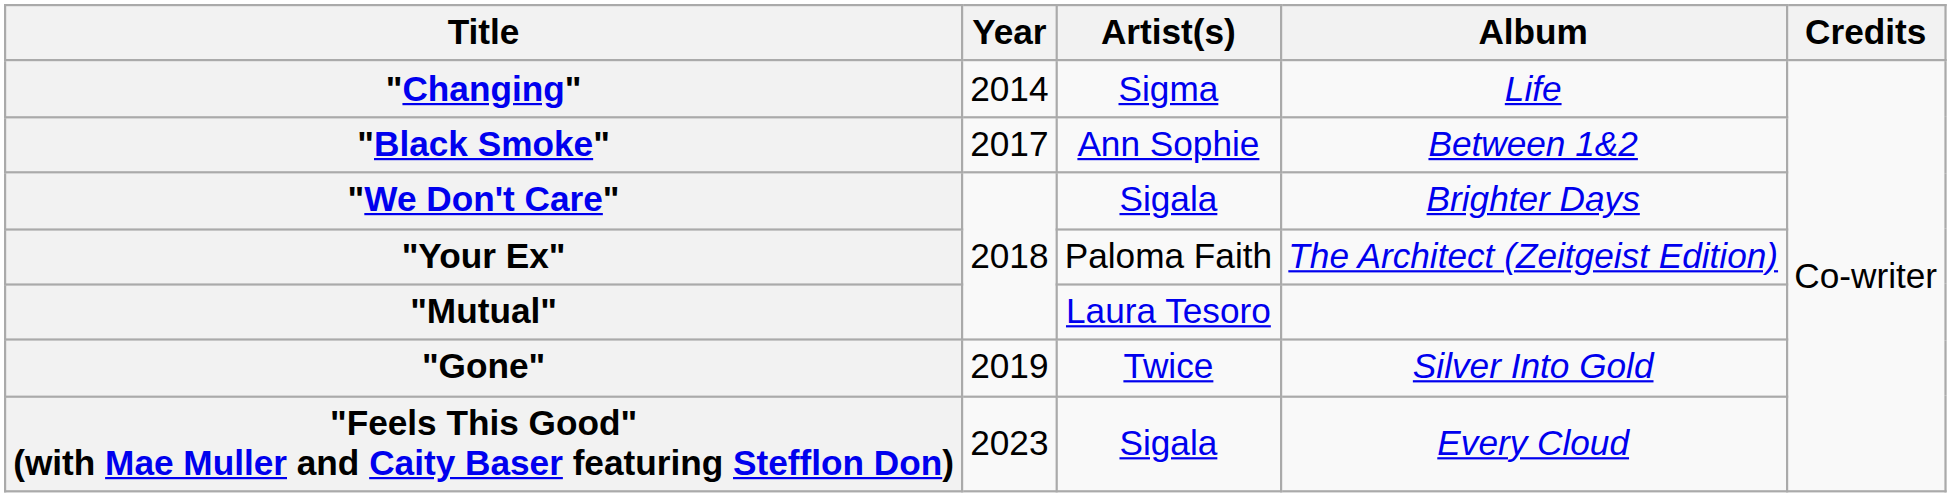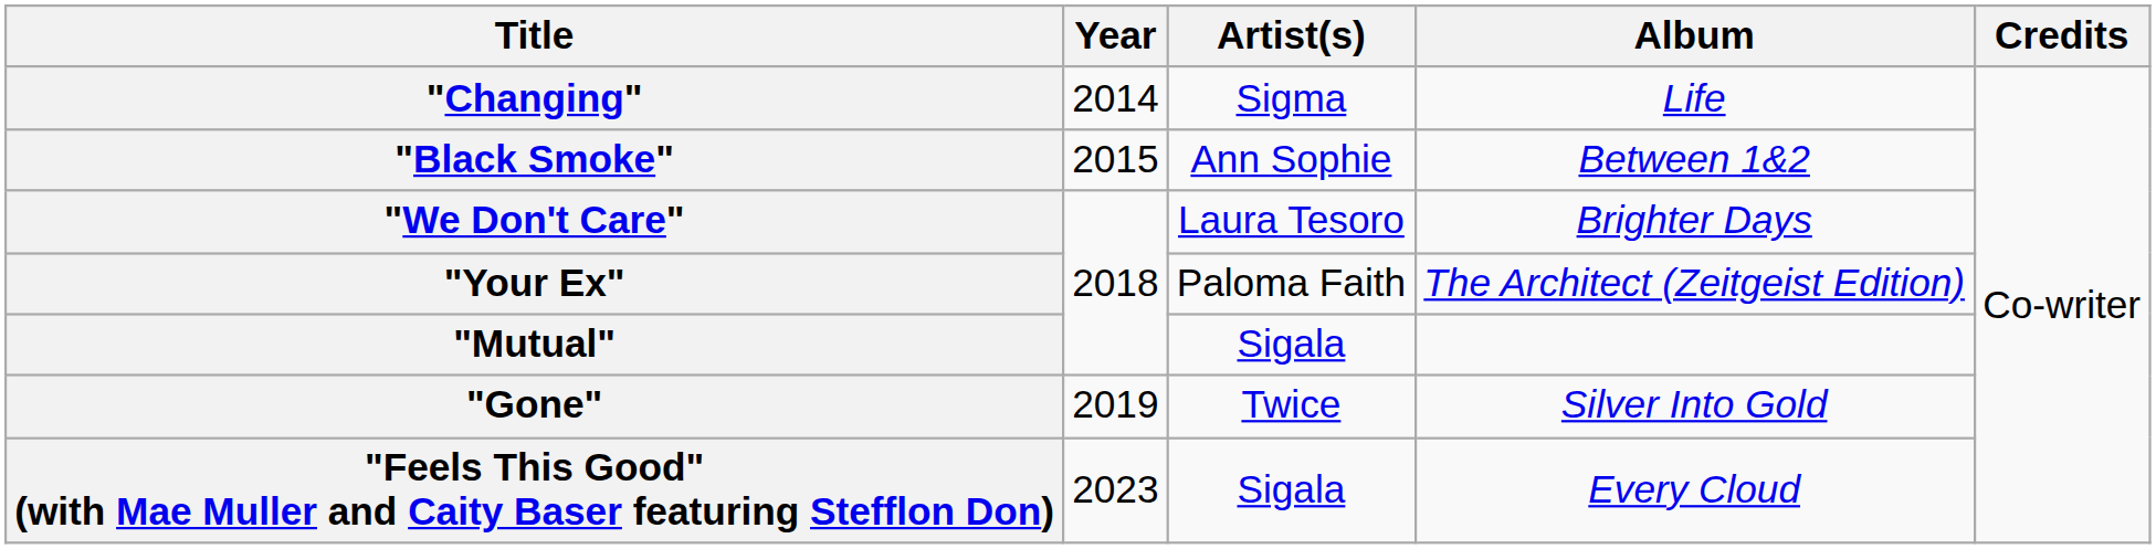"Black Smoke" | Year: 2017 -> 2015
"We Don't Care" | Artist(s): Sigala -> Laura Tesoro
"Mutual" | Artist(s): Laura Tesoro -> Sigala
